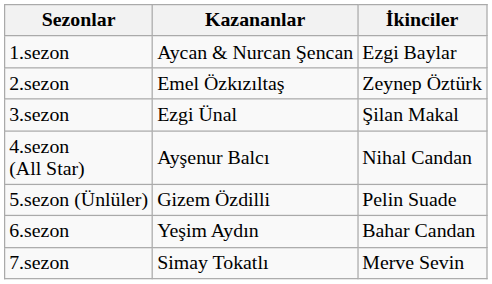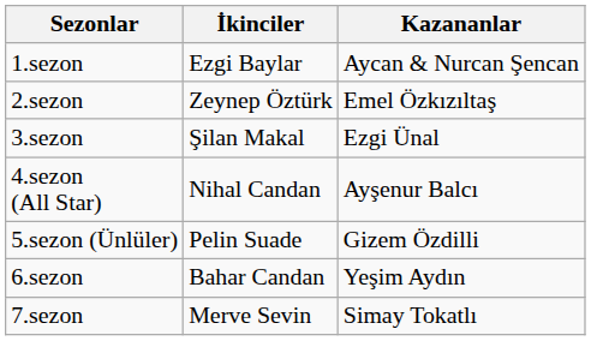columns swapped: Kazananlar <-> İkinciler
